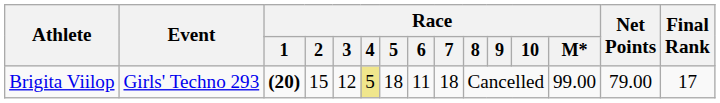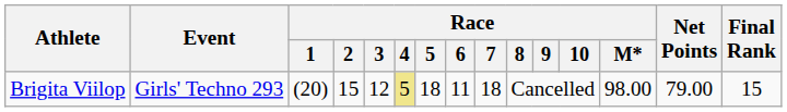Brigita Viilop | Race / 1: bold -> normal
Brigita Viilop | Race / M*: 99.00 -> 98.00
Brigita Viilop | Final Rank: 17 -> 15
